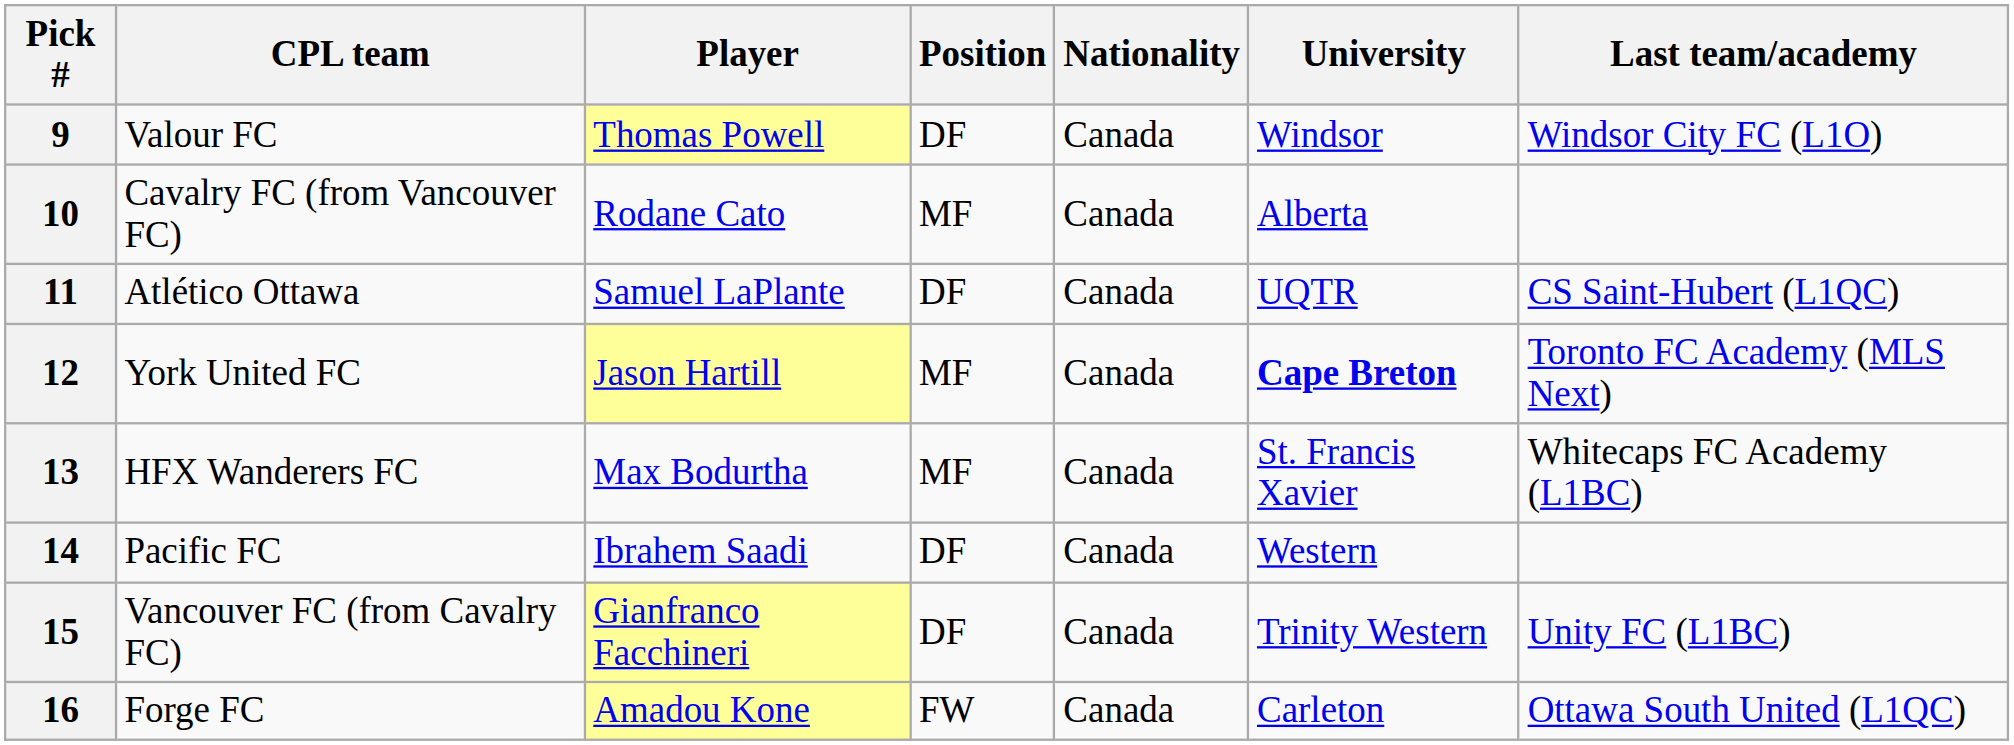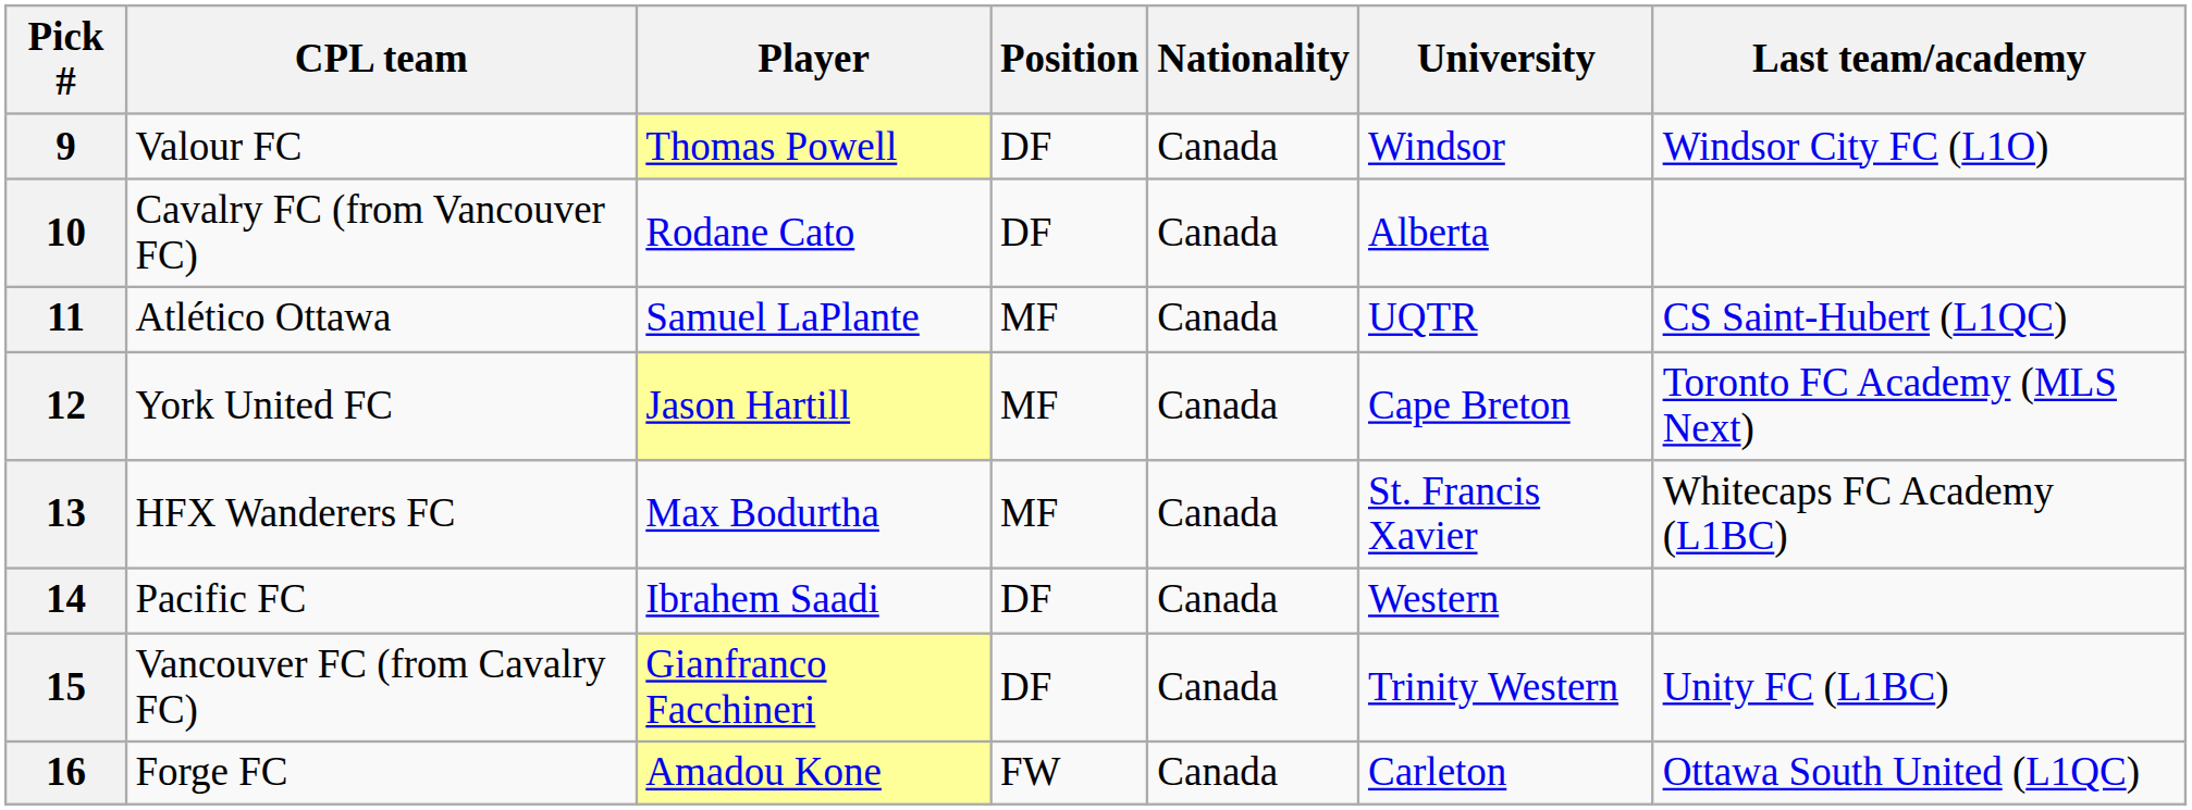10 | Position: MF -> DF
11 | Position: DF -> MF
12 | University: bold -> normal
